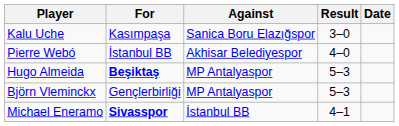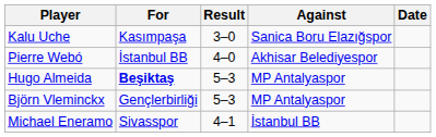columns swapped: Against <-> Result
Michael Eneramo | For: bold -> normal
